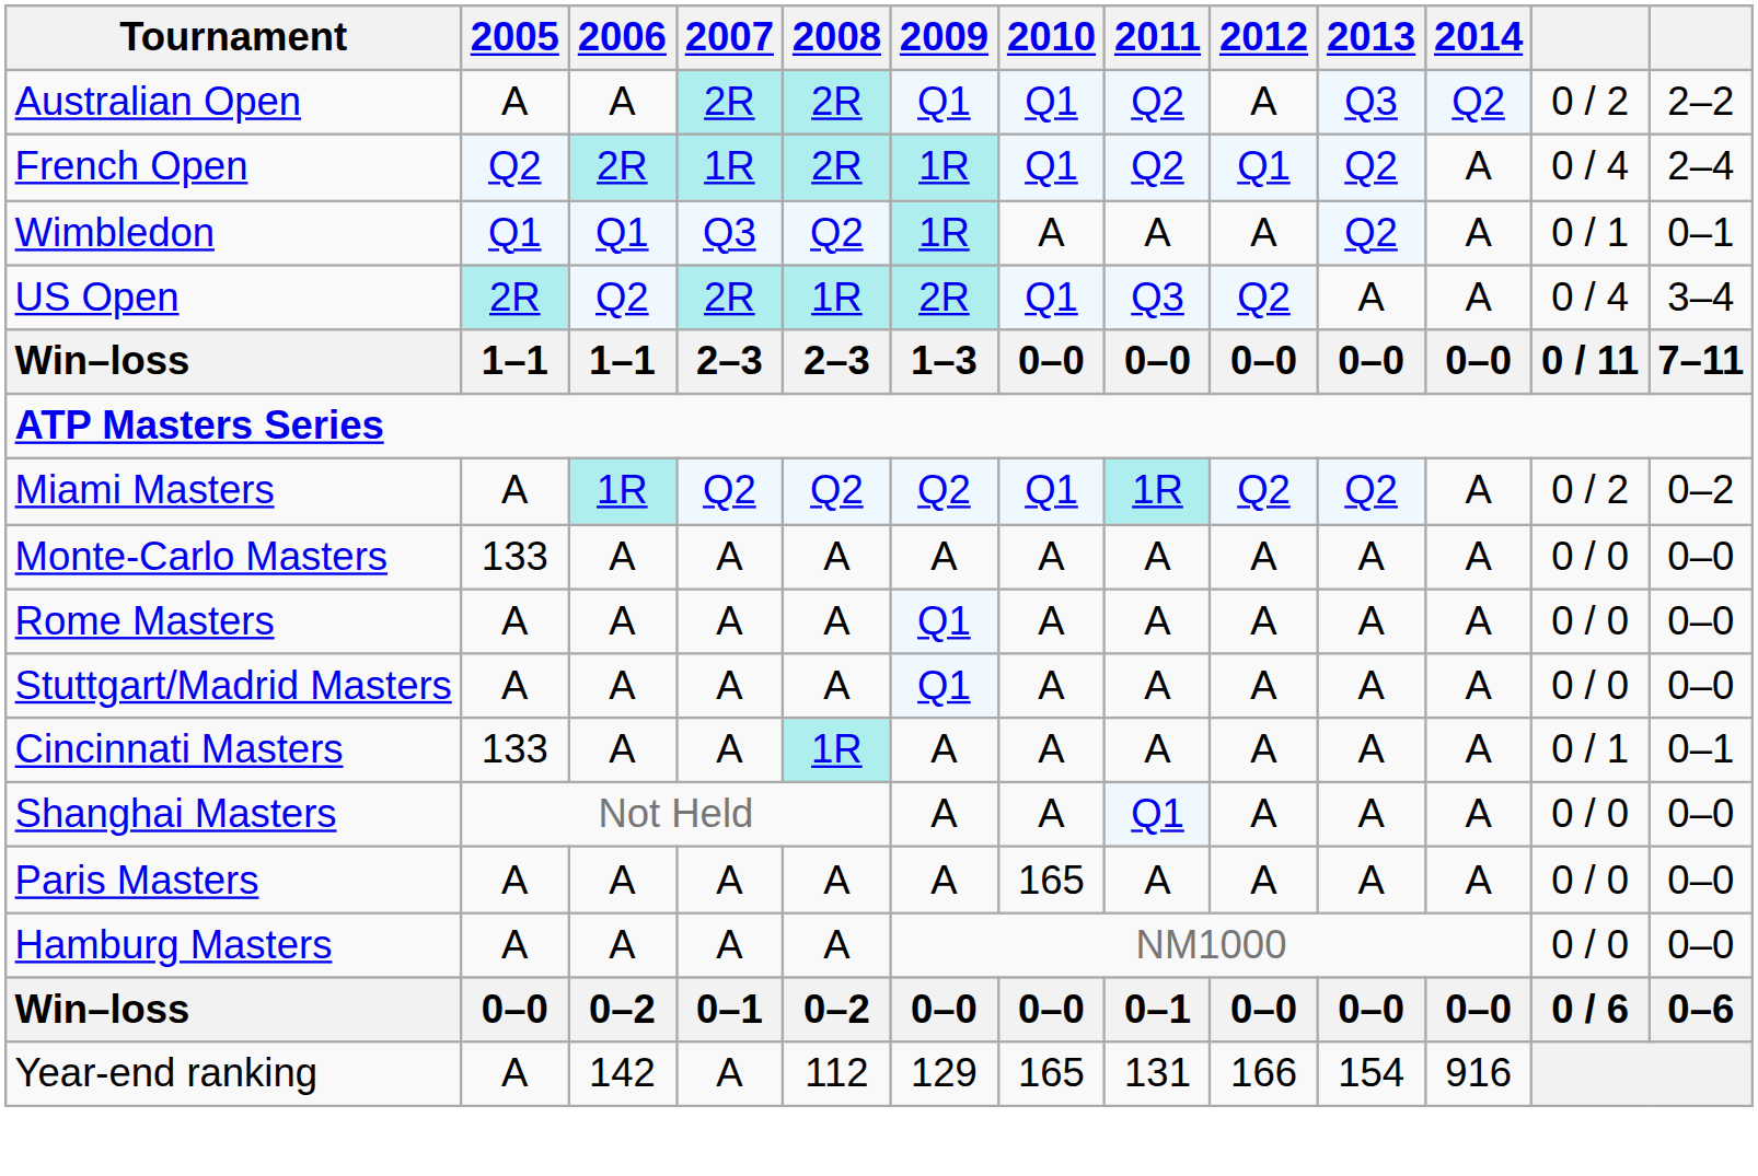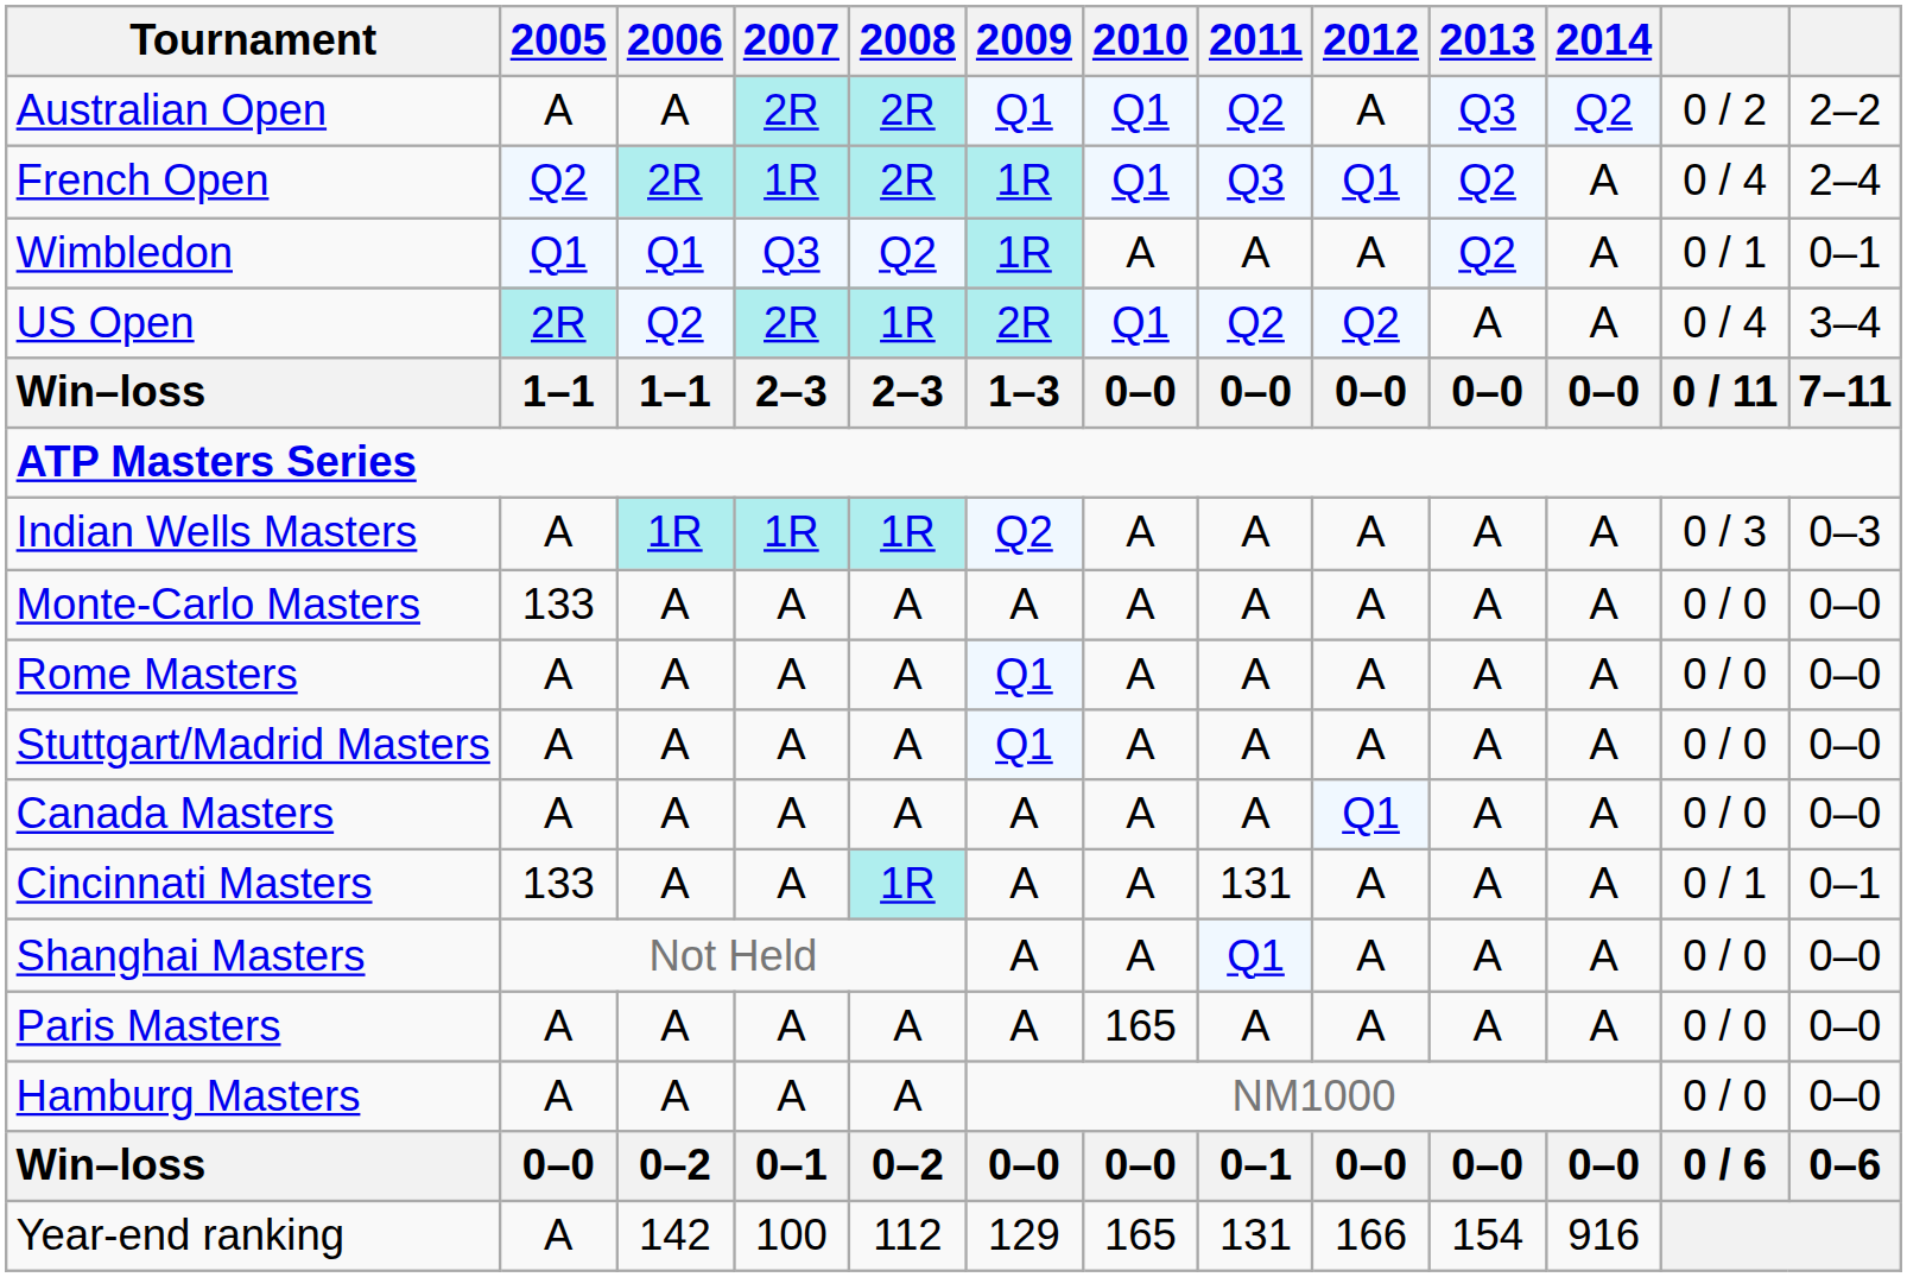French Open | 2011: Q2 -> Q3
US Open | 2011: Q3 -> Q2
+ row: Indian Wells Masters | A | 1R | 1R | 1R | Q2 | A | A | A | A | A | 0 / 3 | 0–3
- row: Miami Masters | A | 1R | Q2 | Q2 | Q2 | Q1 | 1R | Q2 | Q2 | A | 0 / 2 | 0–2
+ row: Canada Masters | A | A | A | A | A | A | A | Q1 | A | A | 0 / 0 | 0–0
Cincinnati Masters | 2011: A -> 131
Year-end ranking | 2007: A -> 100
